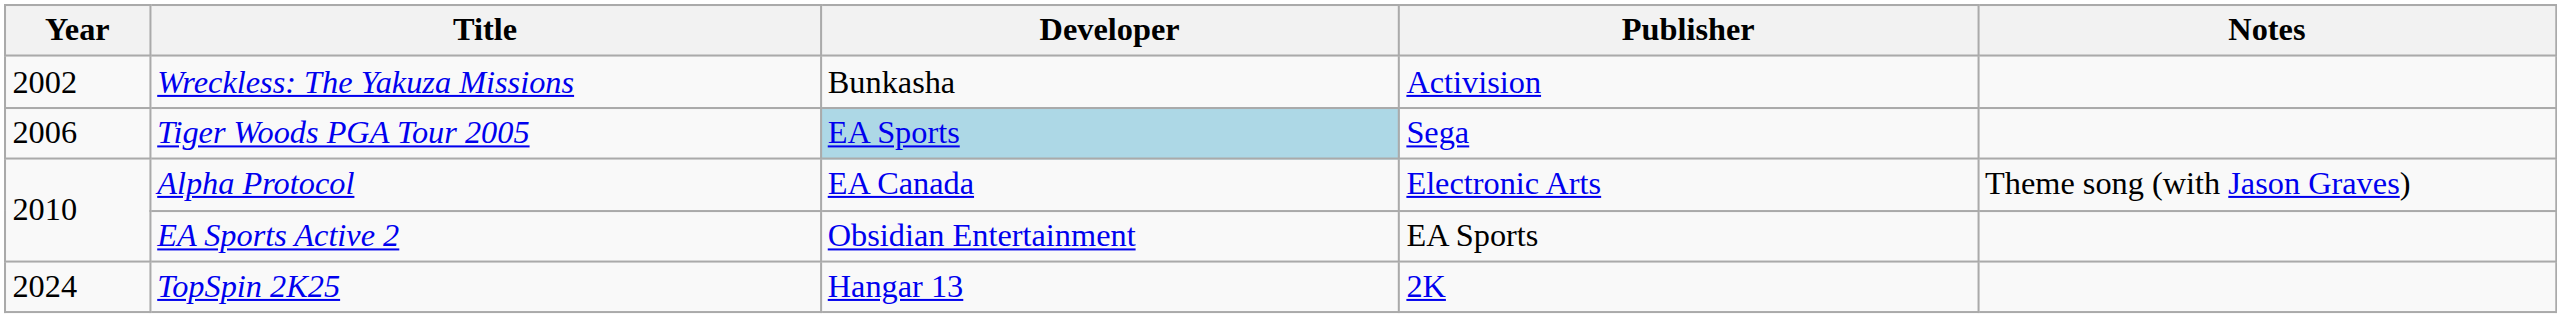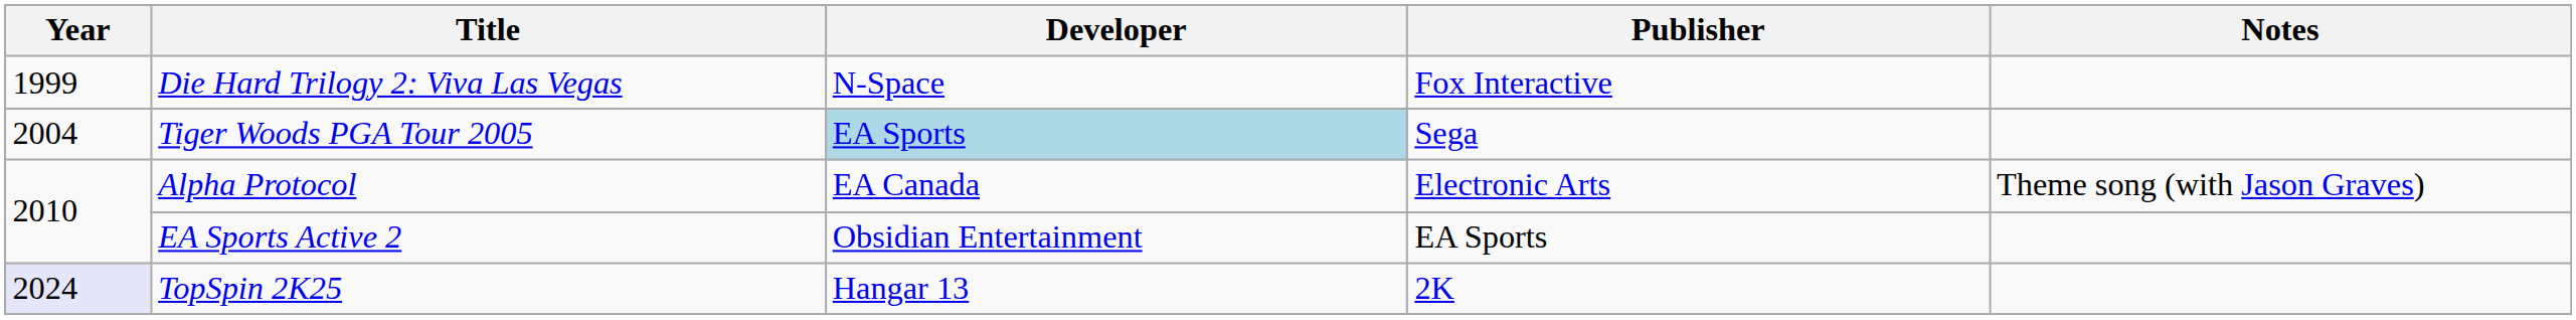+ row: 1999 | Die Hard Trilogy 2: Viva Las Vegas | N-Space | Fox Interactive
- row: 2002 | Wreckless: The Yakuza Missions | Bunkasha | Activision
Tiger Woods PGA Tour 2005 | Year: 2006 -> 2004
TopSpin 2K25 | Year: no background -> lavender background
